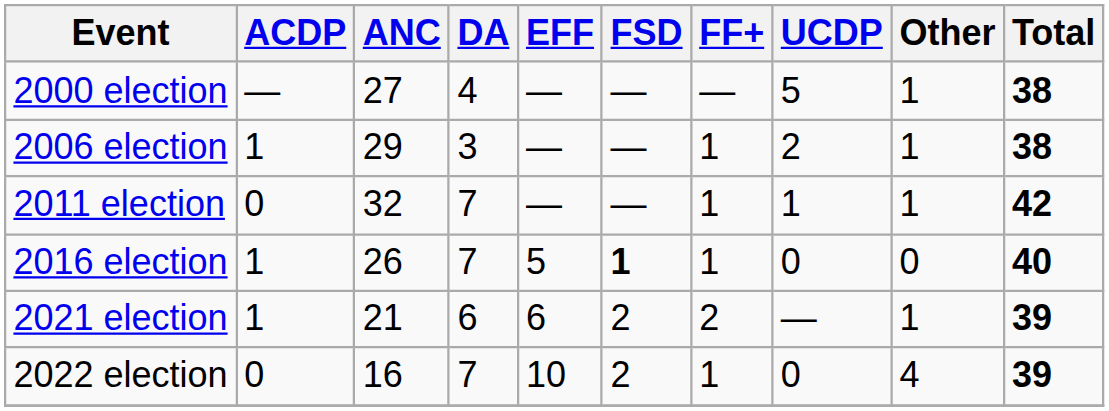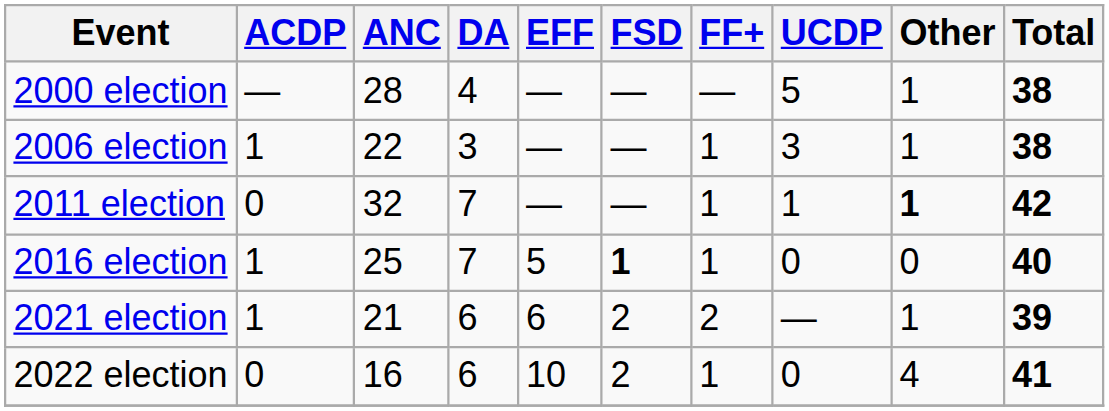2000 election | ANC: 27 -> 28
2006 election | ANC: 29 -> 22
2006 election | UCDP: 2 -> 3
2011 election | Other: normal -> bold
2016 election | ANC: 26 -> 25
2022 election | DA: 7 -> 6
2022 election | Total: 39 -> 41
